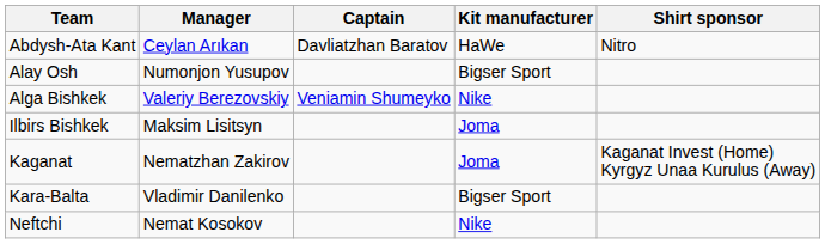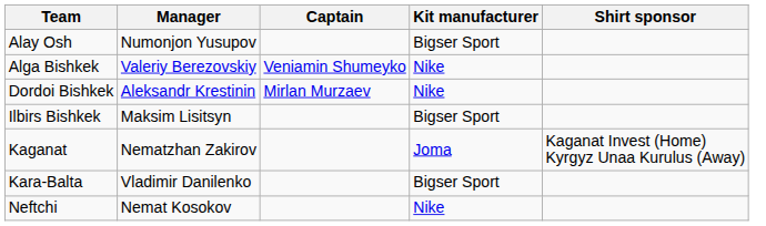- row: Abdysh-Ata Kant | Ceylan Arıkan | Davliatzhan Baratov | HaWe | Nitro
+ row: Dordoi Bishkek | Aleksandr Krestinin | Mirlan Murzaev | Nike
Ilbirs Bishkek | Kit manufacturer: Joma -> Bigser Sport
